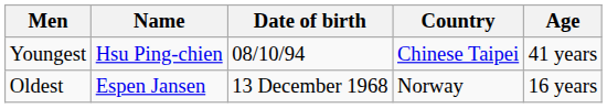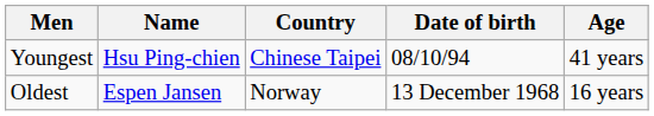columns swapped: Country <-> Date of birth
